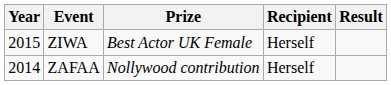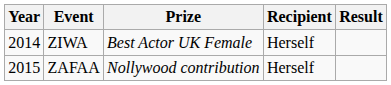ZIWA | Year: 2015 -> 2014
ZAFAA | Year: 2014 -> 2015
